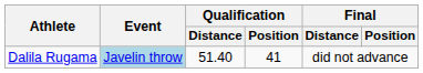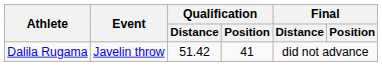Dalila Rugama | Event: lightblue background -> no background
Dalila Rugama | Qualification / Distance: 51.40 -> 51.42
